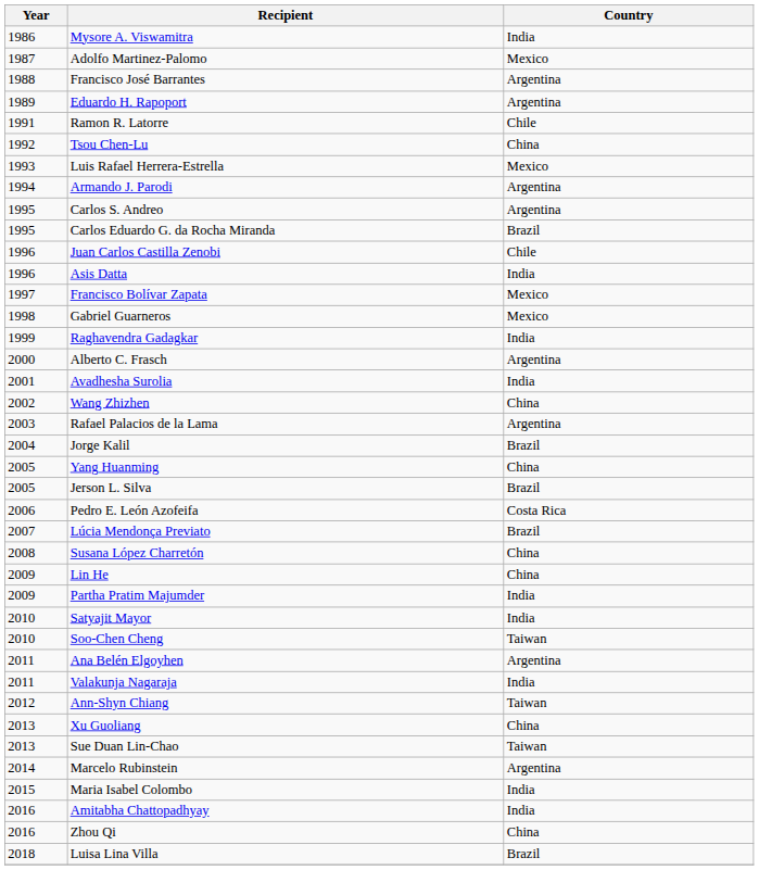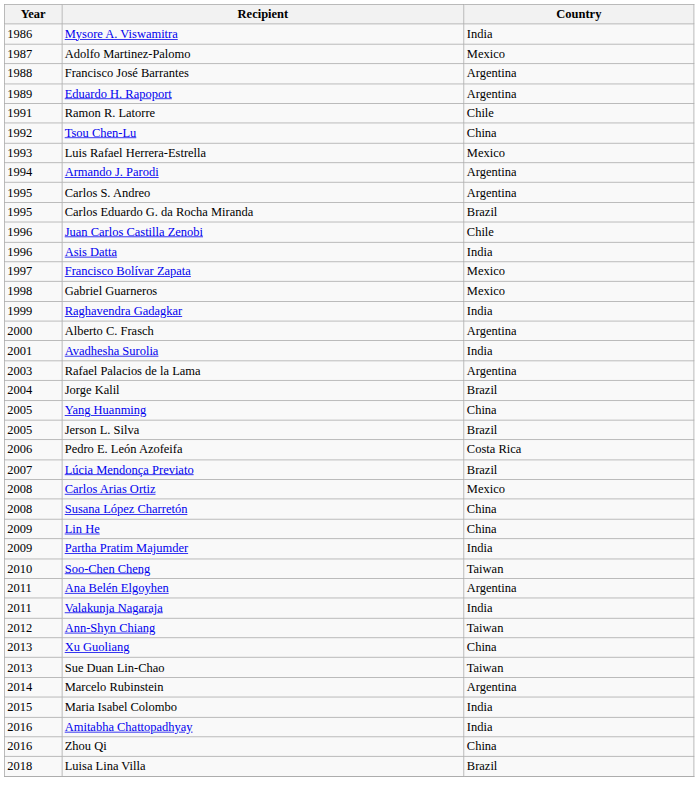- row: 2002 | Wang Zhizhen | China
+ row: 2008 | Carlos Arias Ortiz | Mexico
- row: 2010 | Satyajit Mayor | India
